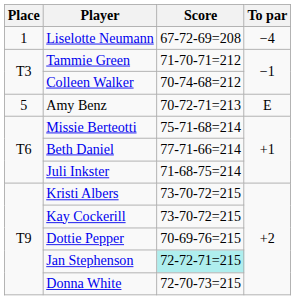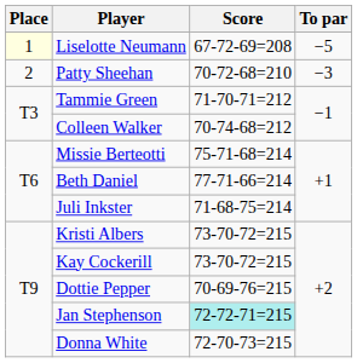Liselotte Neumann | Place: no background -> lightyellow background
Liselotte Neumann | To par: −4 -> −5
+ row: 2 | Patty Sheehan | 70-72-68=210 | −3
- row: 5 | Amy Benz | 70-72-71=213 | E
